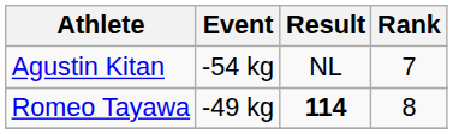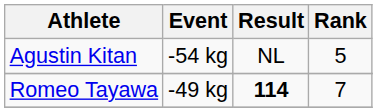Agustin Kitan | Rank: 7 -> 5
Romeo Tayawa | Rank: 8 -> 7
